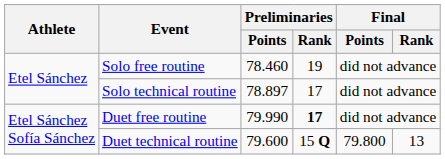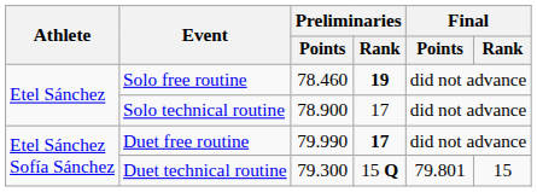Solo free routine | Preliminaries / Rank: normal -> bold
Solo technical routine | Preliminaries / Points: 78.897 -> 78.900
Duet technical routine | Preliminaries / Points: 79.600 -> 79.300
Duet technical routine | Final / Points: 79.800 -> 79.801
Duet technical routine | Final / Rank: 13 -> 15
